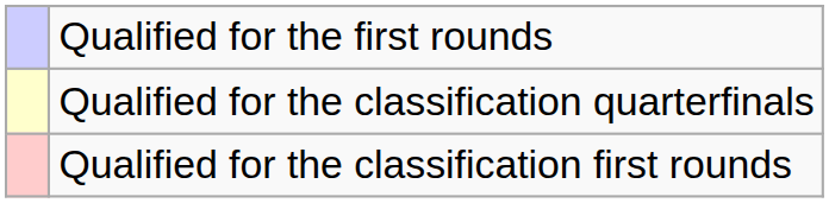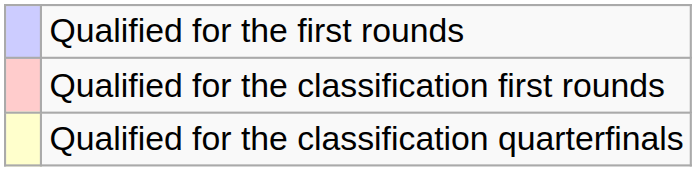rows swapped: Qualified for the classification quarterfinals <-> Qualified for the classification first rounds
